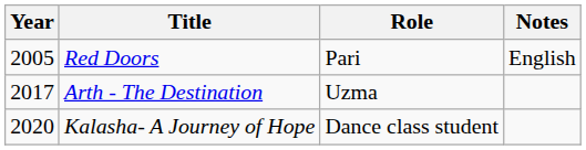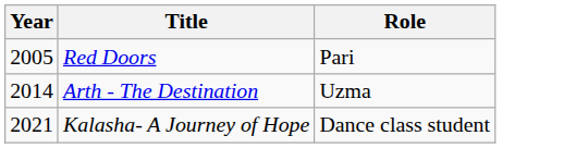- column: Notes | English
Arth - The Destination | Year: 2017 -> 2014
Kalasha- A Journey of Hope | Year: 2020 -> 2021
